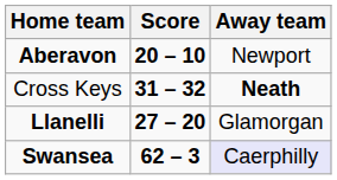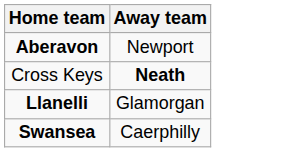- column: Score | 20 – 10 | 31 – 32 | 27 – 20 | 62 – 3
Swansea | Away team: lavender background -> no background
